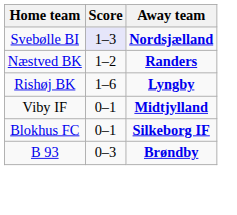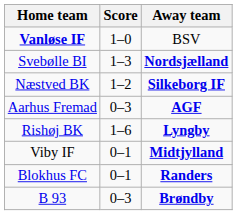+ row: Vanløse IF | 1–0 | BSV
Svebølle BI | Score: lavender background -> no background
Næstved BK | Away team: Randers -> Silkeborg IF
+ row: Aarhus Fremad | 0–3 | AGF
Blokhus FC | Away team: Silkeborg IF -> Randers
